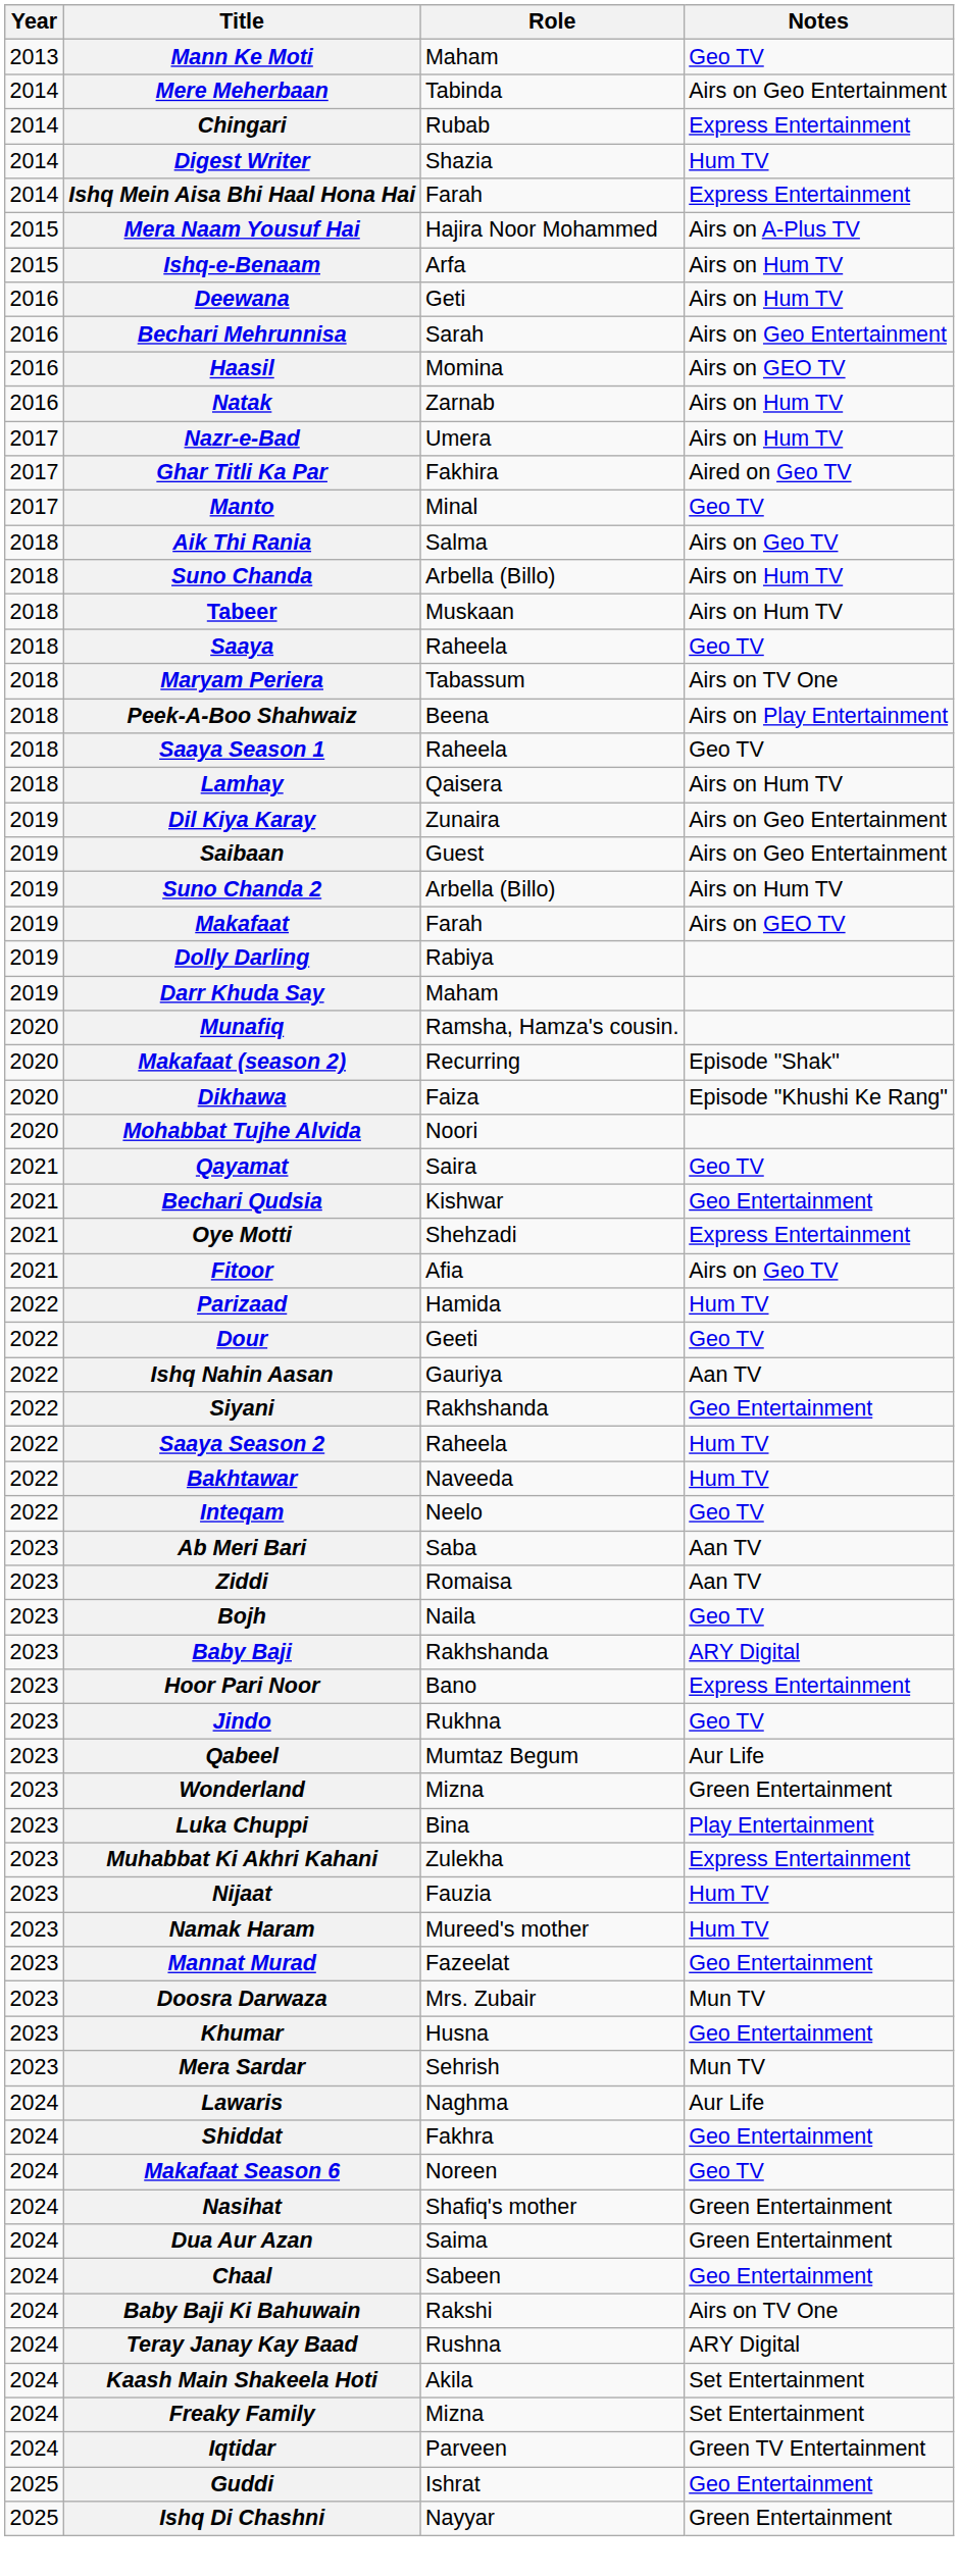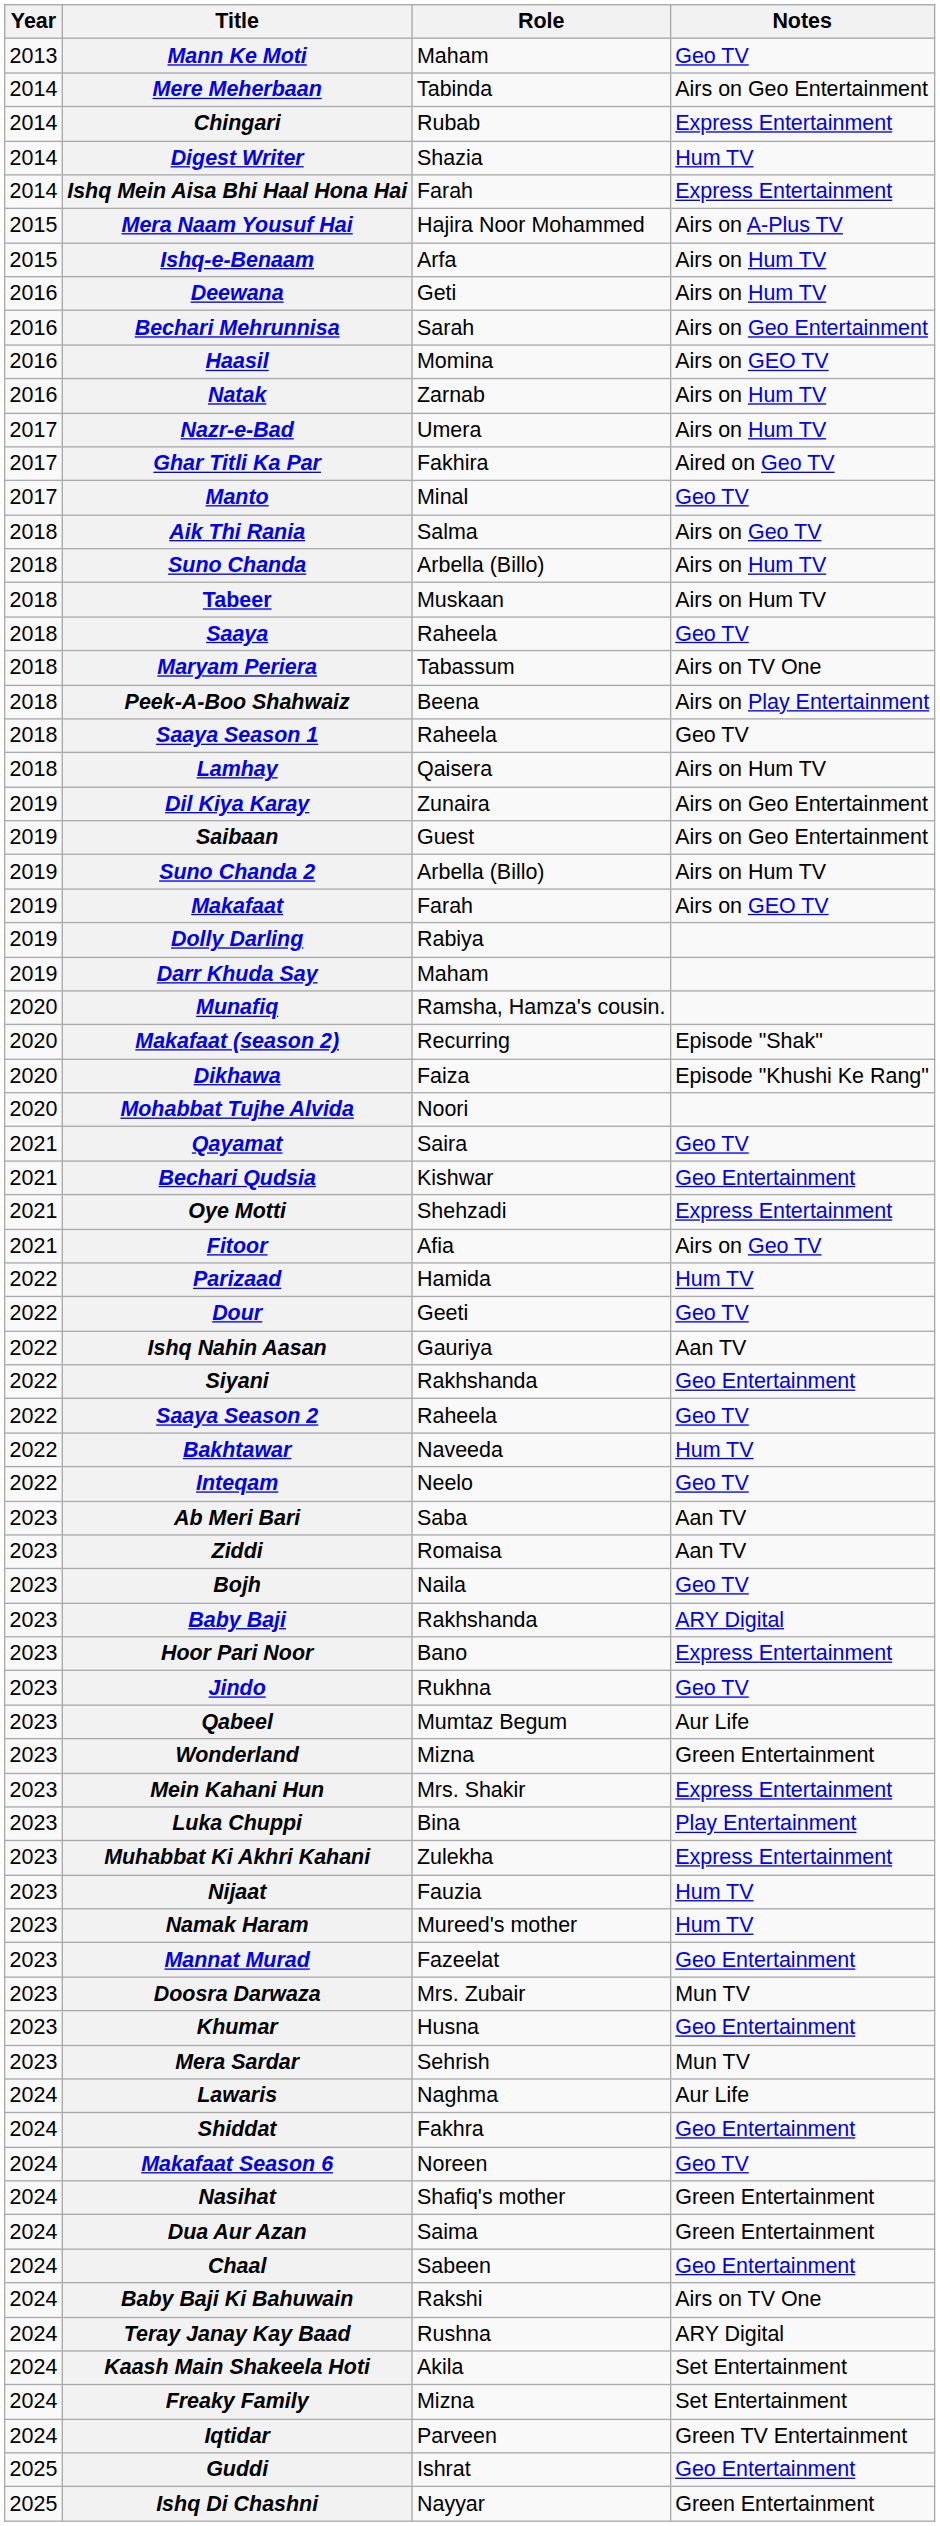Saaya Season 2 | Notes: Hum TV -> Geo TV
+ row: 2023 | Mein Kahani Hun | Mrs. Shakir | Express Entertainment
